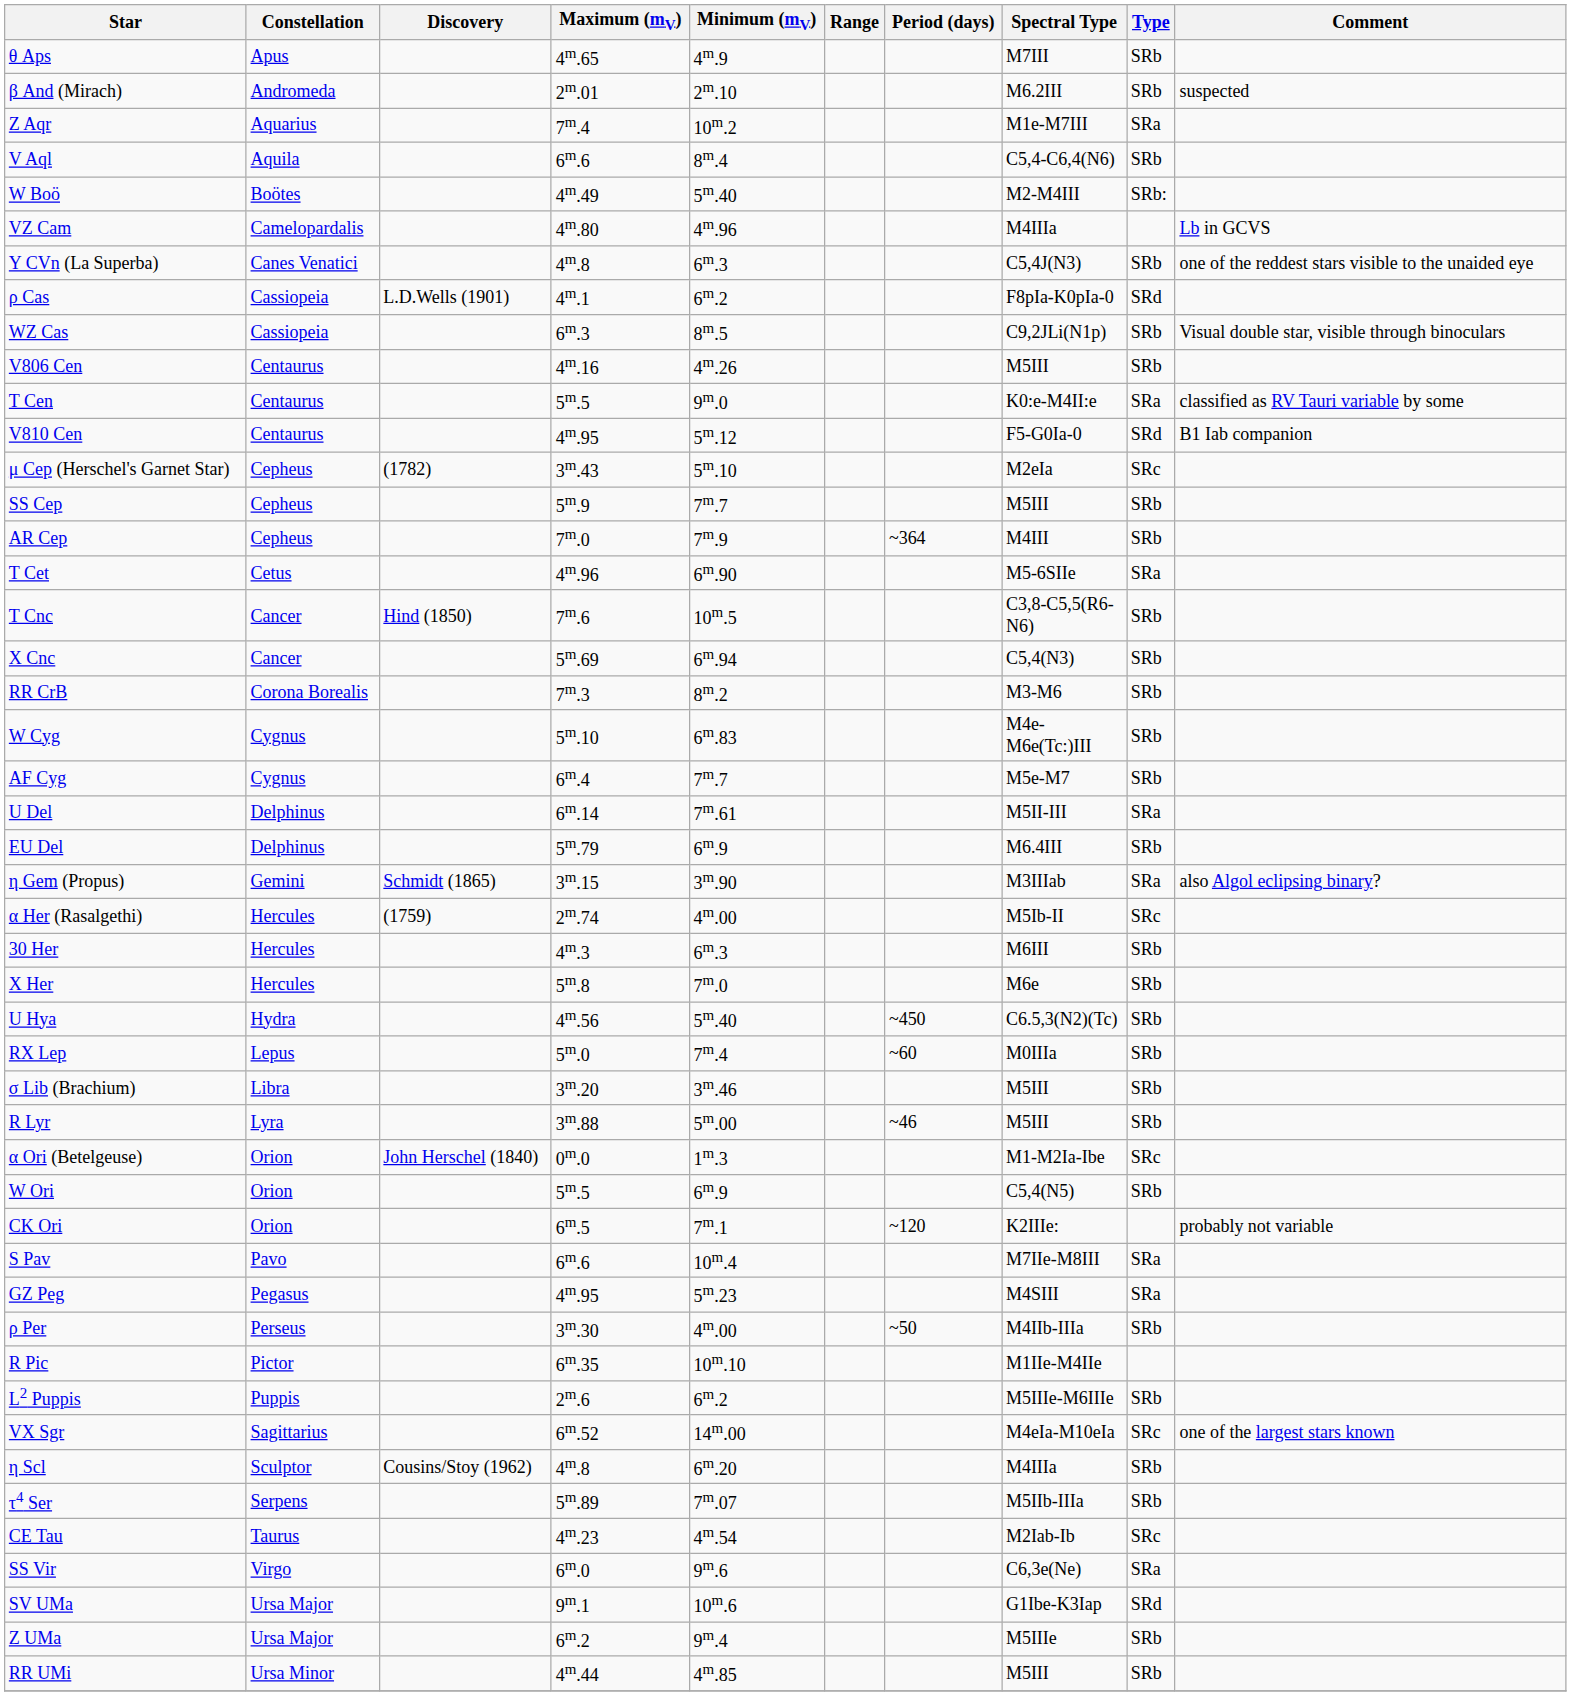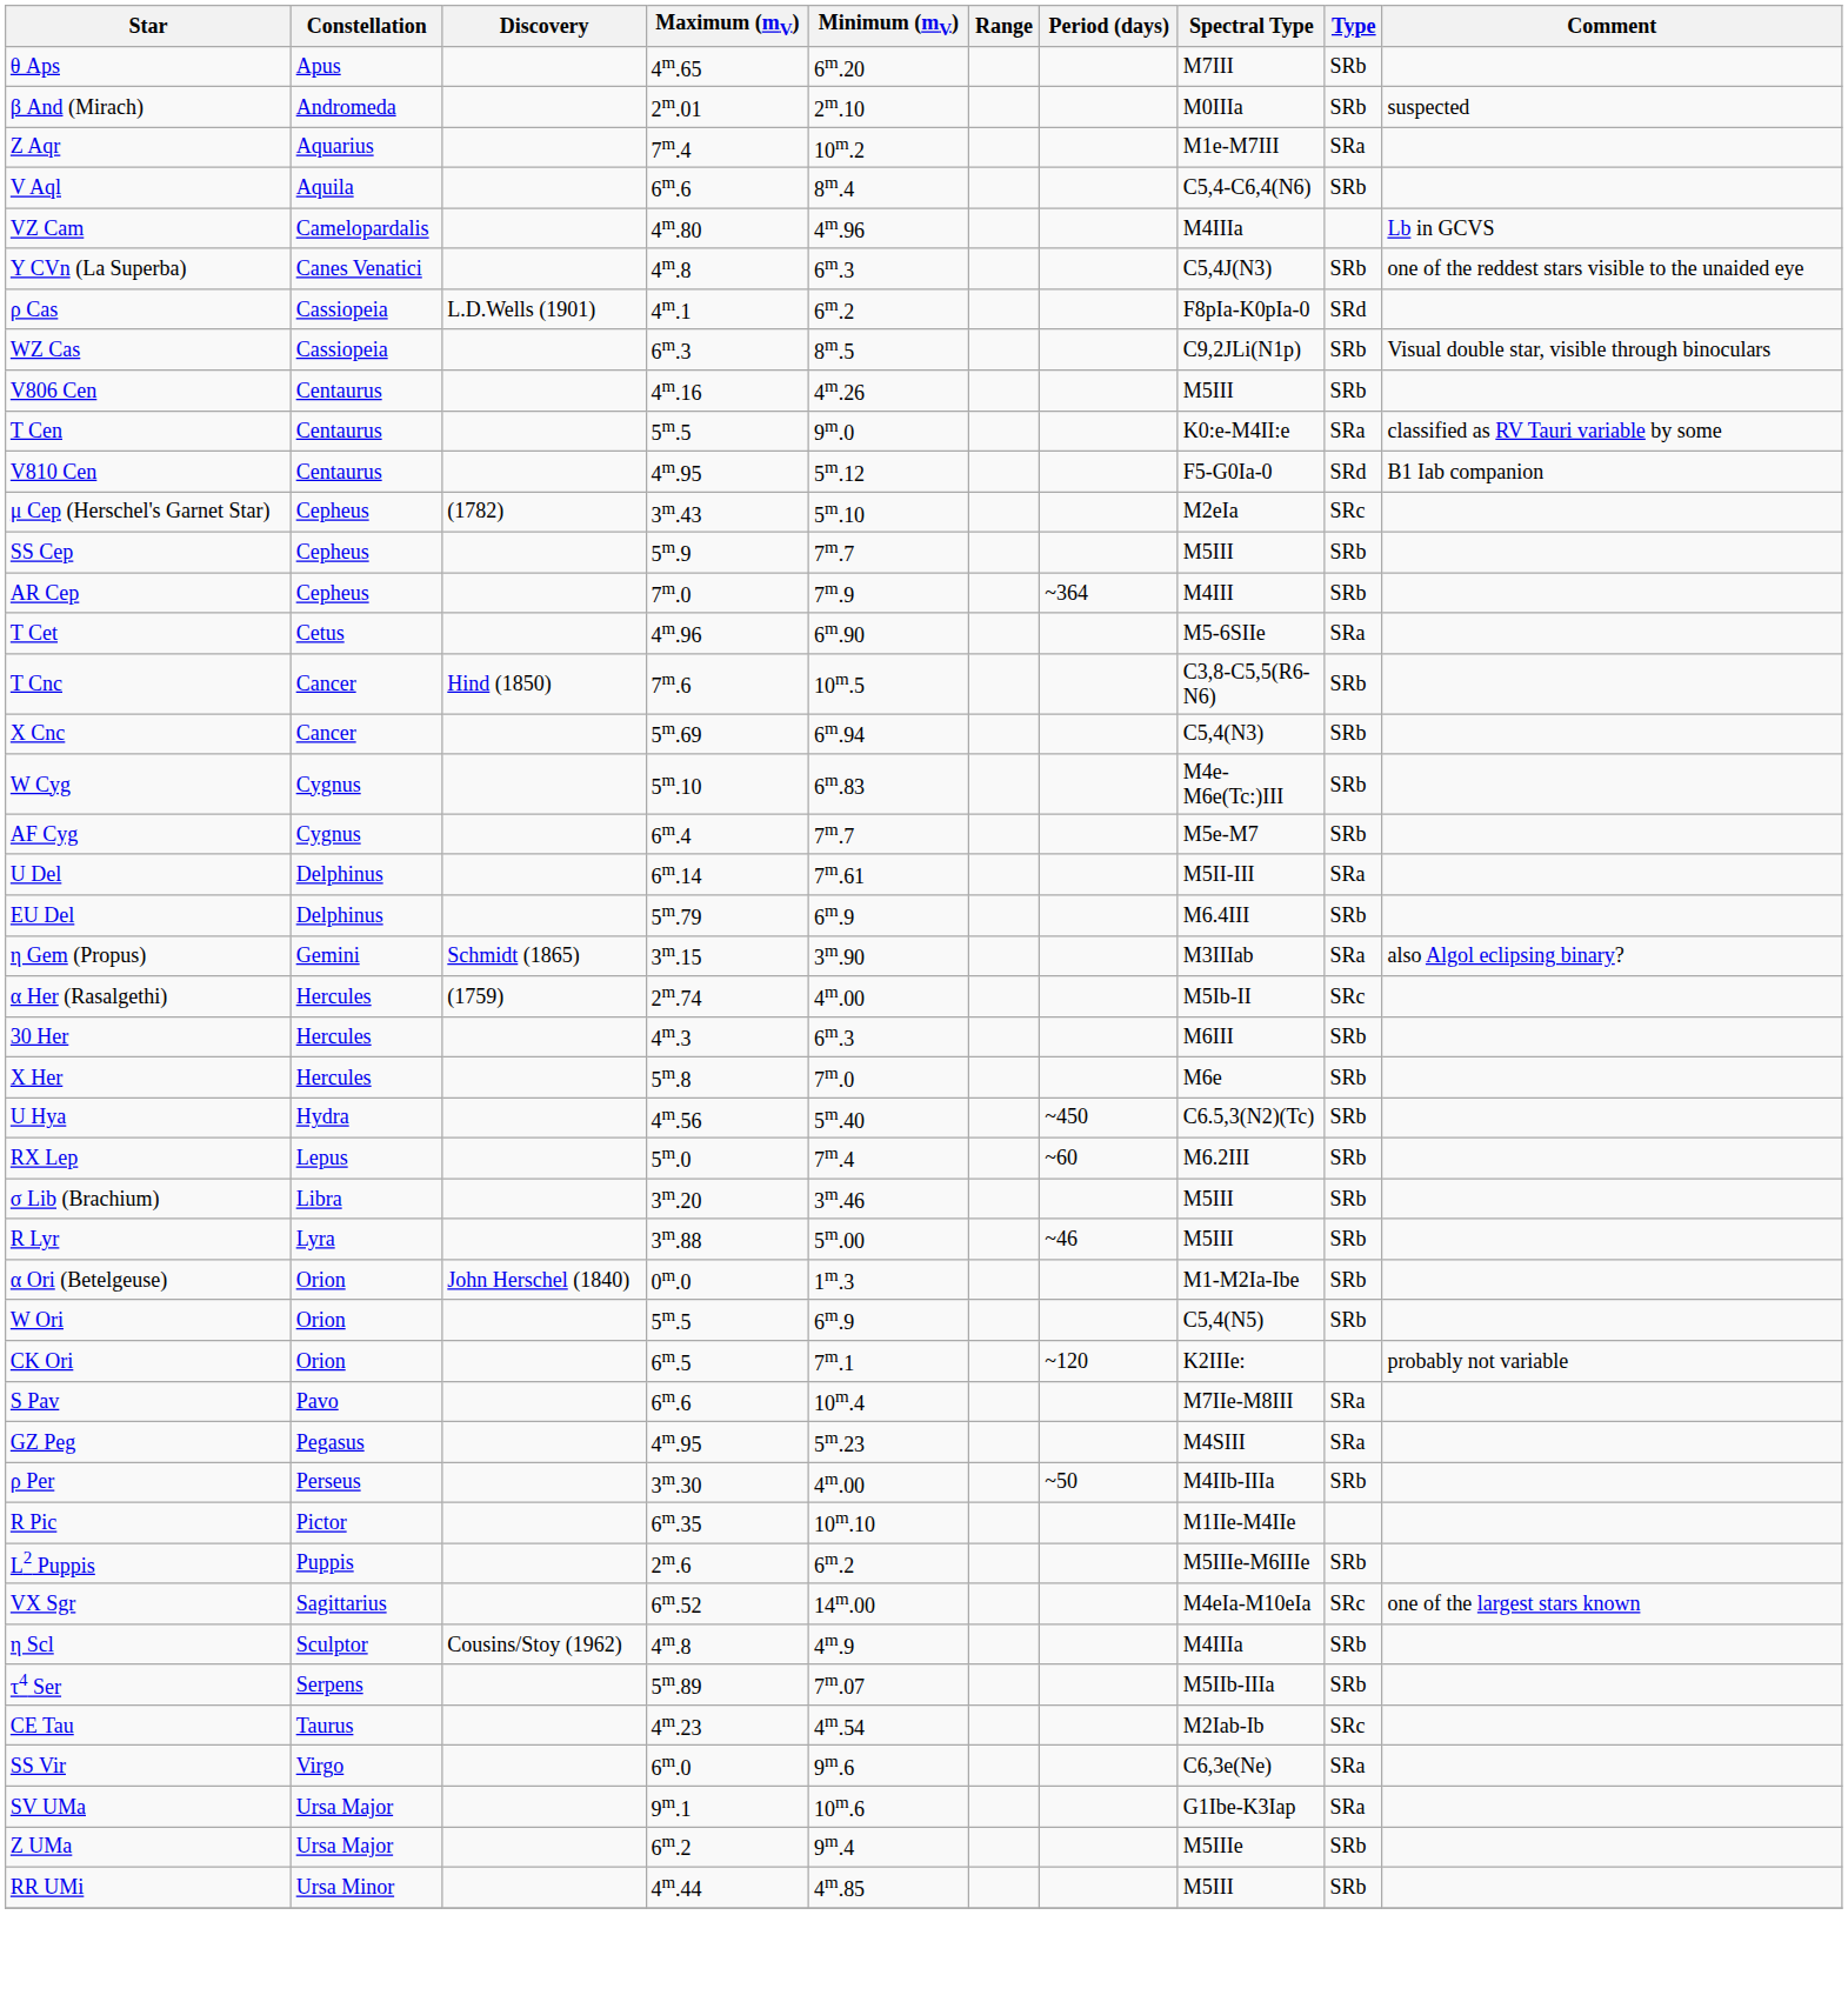θ Aps | Minimum (mV): 4m.9 -> 6m.20
β And (Mirach) | Spectral Type: M6.2III -> M0IIIa
- row: W Boö | Boötes | 4m.49 | 5m.40 | M2-M4III | SRb:
- row: RR CrB | Corona Borealis | 7m.3 | 8m.2 | M3-M6 | SRb
RX Lep | Spectral Type: M0IIIa -> M6.2III
α Ori (Betelgeuse) | Type: SRc -> SRb
η Scl | Minimum (mV): 6m.20 -> 4m.9
SV UMa | Type: SRd -> SRa
